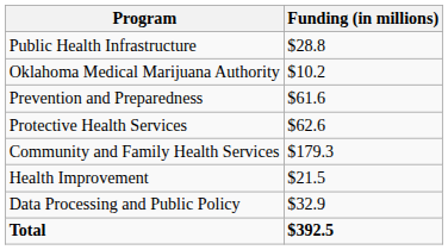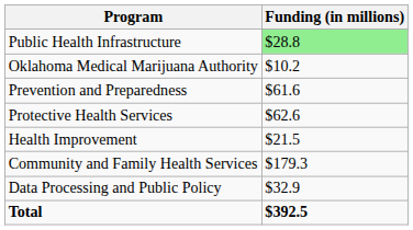Public Health Infrastructure | Funding (in millions): no background -> lightgreen background
rows swapped: Community and Family Health Services <-> Health Improvement
